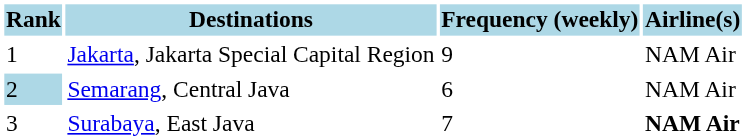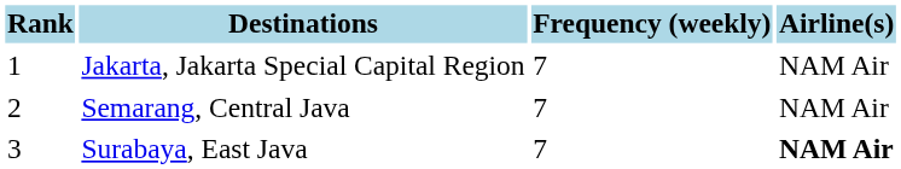Jakarta, Jakarta Special Capital Region | Frequency (weekly): 9 -> 7
Semarang, Central Java | Rank: lightblue background -> no background
Semarang, Central Java | Frequency (weekly): 6 -> 7
